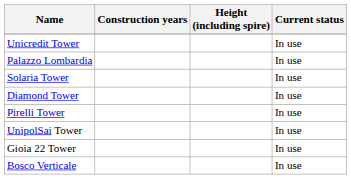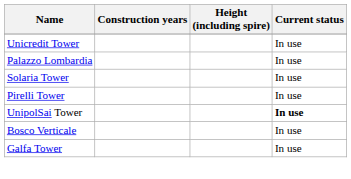- row: Diamond Tower | In use
UnipolSai Tower | Current status: normal -> bold
- row: Gioia 22 Tower | In use
+ row: Galfa Tower | In use
